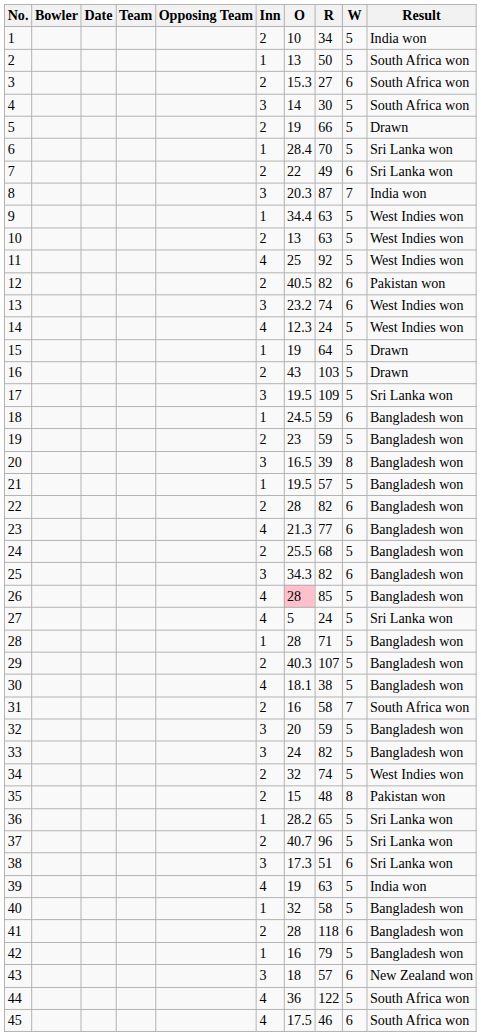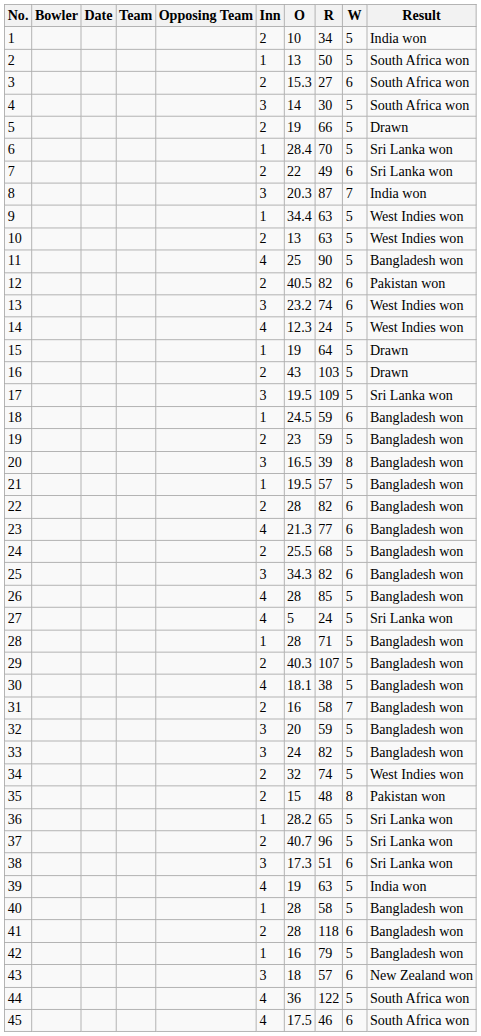11 | R: 92 -> 90
11 | Result: West Indies won -> Bangladesh won
26 | O: pink background -> no background
31 | Result: South Africa won -> Bangladesh won
40 | O: 32 -> 28
